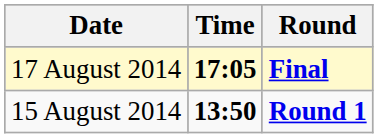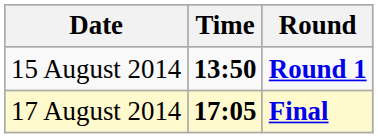rows swapped: 15 August 2014 <-> 17 August 2014
